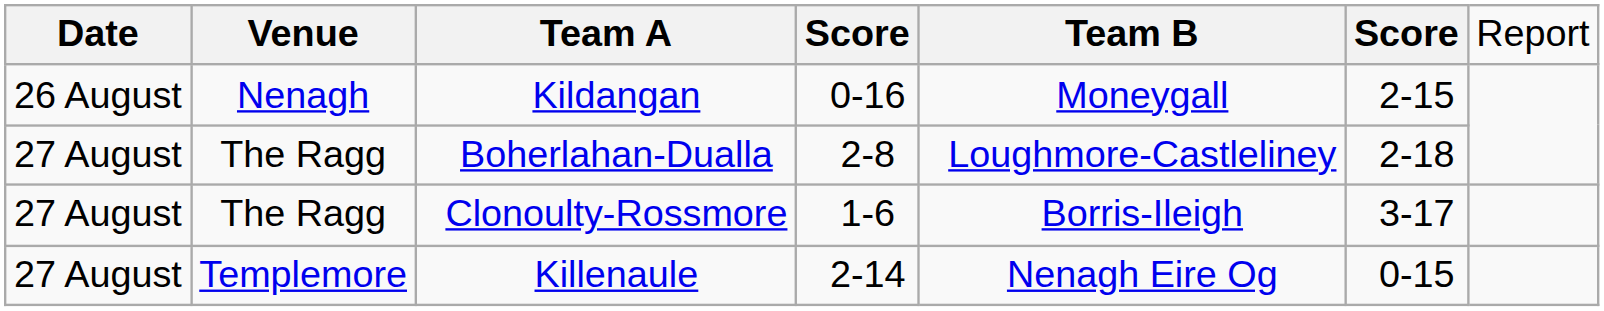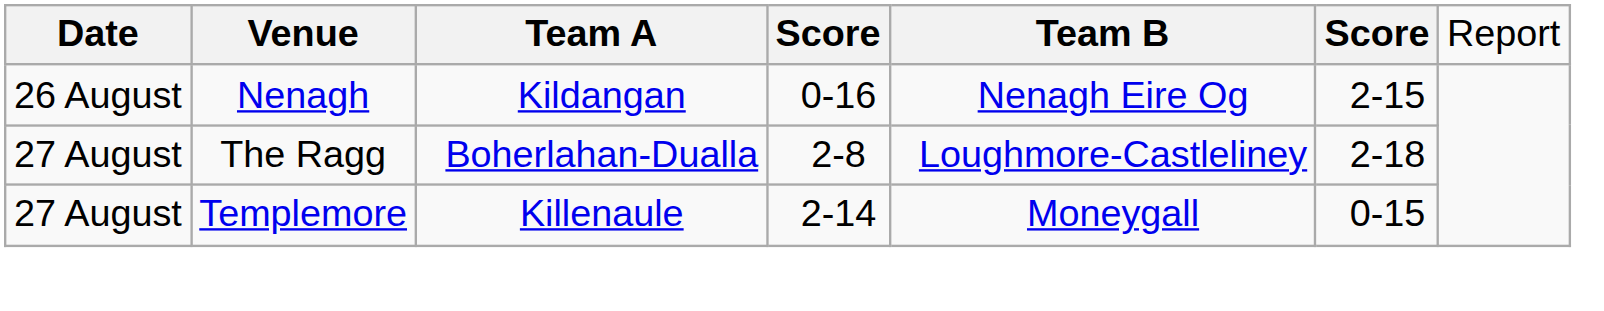Kildangan | column 5: Moneygall -> Nenagh Eire Og
- row: 27 August | The Ragg | Clonoulty-Rossmore | 1-6 | Borris-Ileigh | 3-17
Killenaule | column 5: Nenagh Eire Og -> Moneygall
